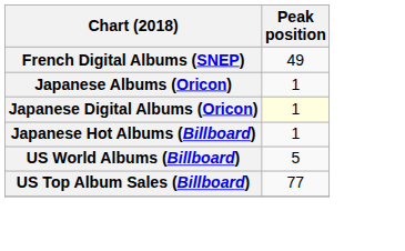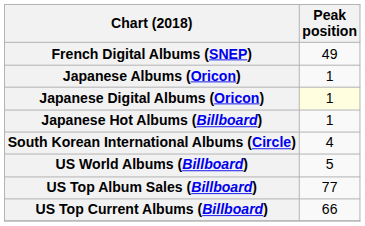+ row: South Korean International Albums (Circle) | 4
+ row: US Top Current Albums (Billboard) | 66
